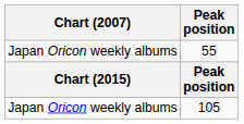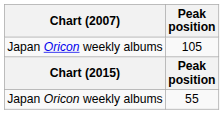rows swapped: 105 <-> 55
